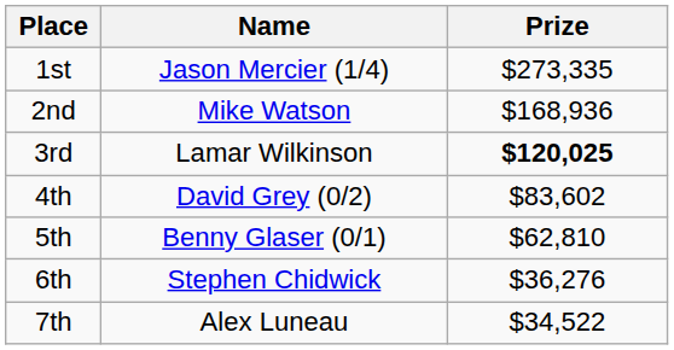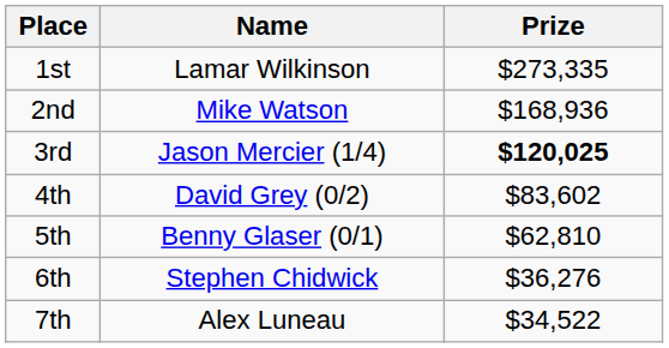1st | Name: Jason Mercier (1/4) -> Lamar Wilkinson
3rd | Name: Lamar Wilkinson -> Jason Mercier (1/4)
